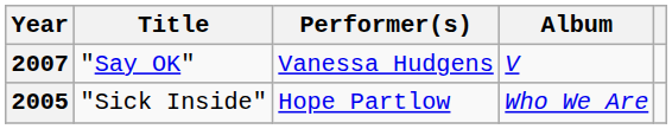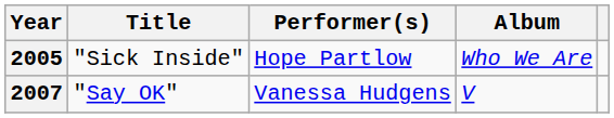rows swapped: 2005 <-> 2007
